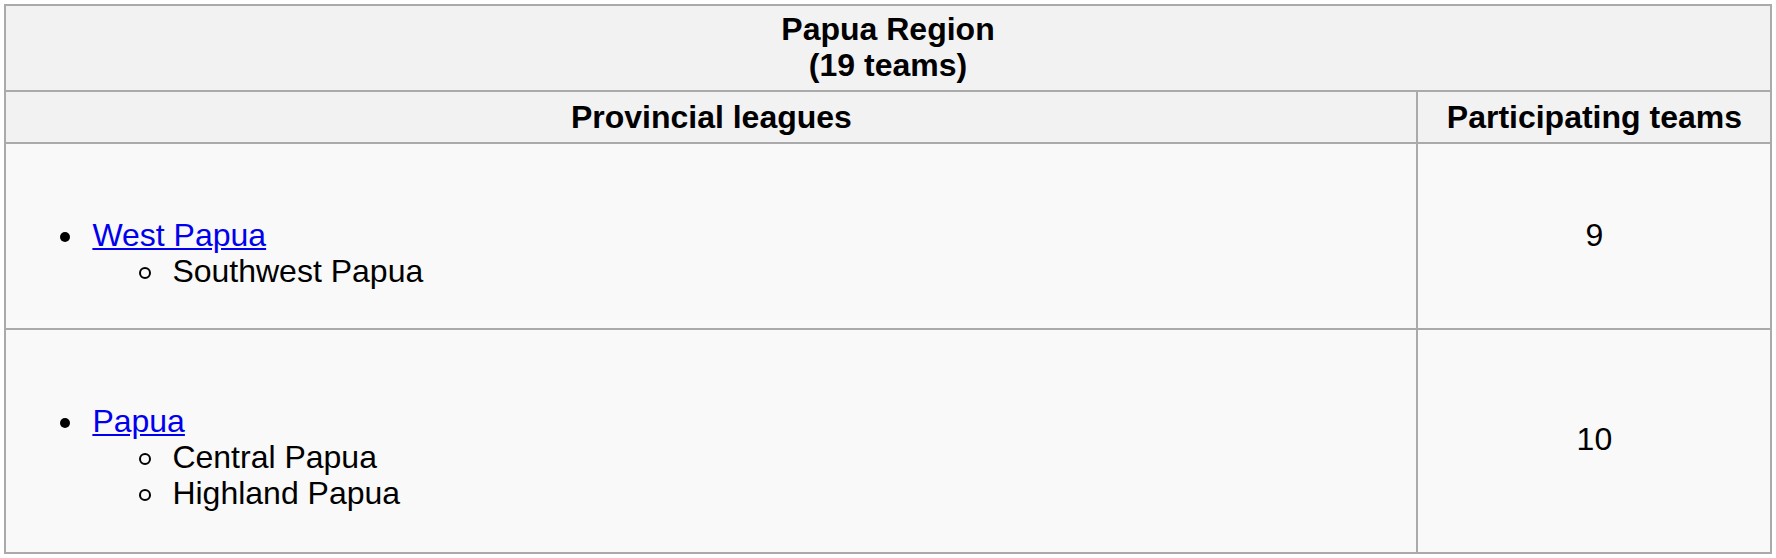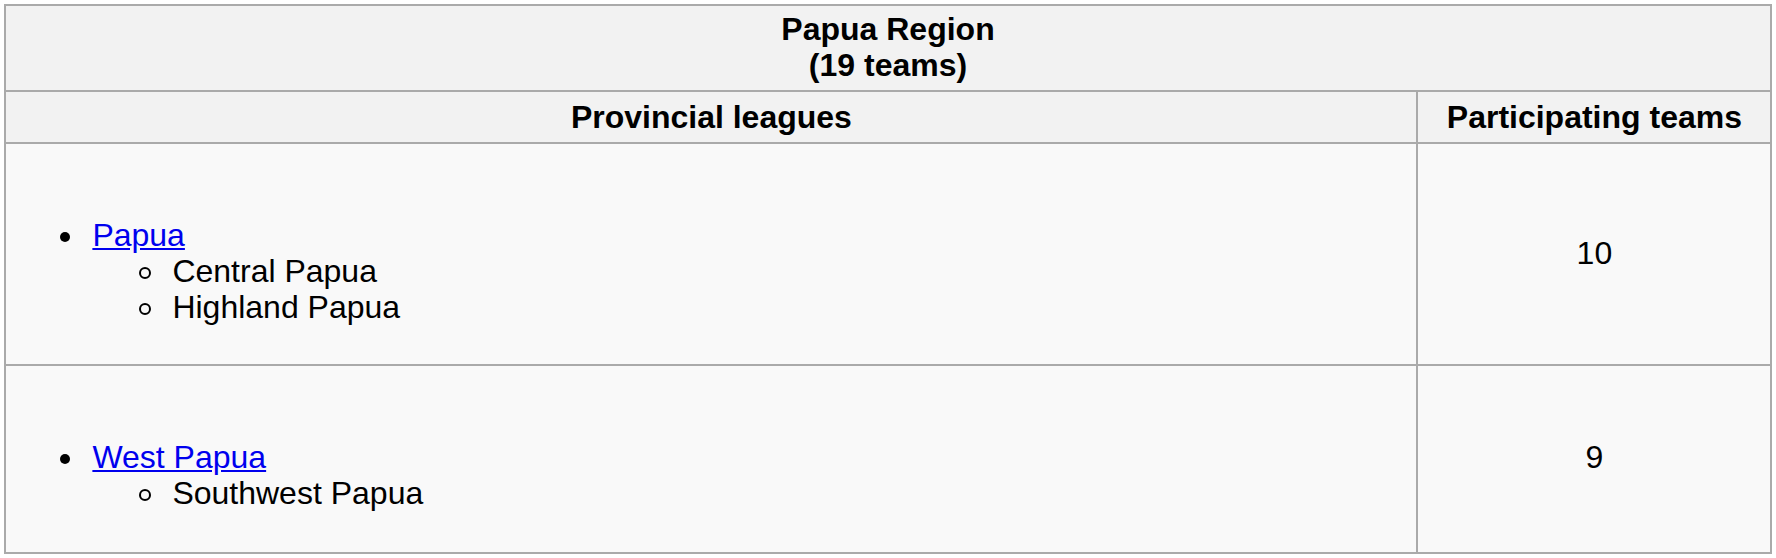rows swapped: West Papua Southwest Papua <-> Papua Central Papua Highland Papua
